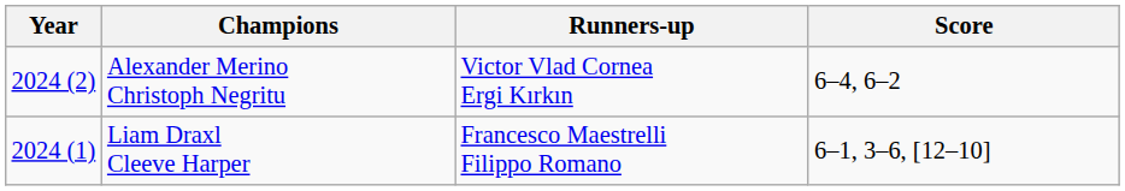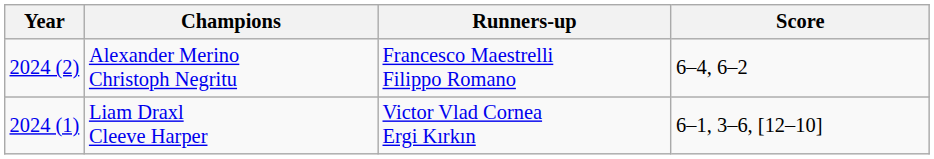Alexander Merino Christoph Negritu | Runners-up: Victor Vlad Cornea Ergi Kırkın -> Francesco Maestrelli Filippo Romano
Liam Draxl Cleeve Harper | Runners-up: Francesco Maestrelli Filippo Romano -> Victor Vlad Cornea Ergi Kırkın
